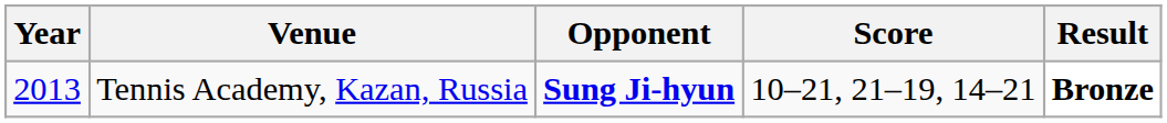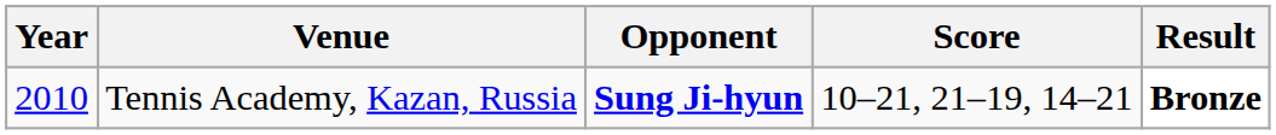Tennis Academy, Kazan, Russia | Year: 2013 -> 2010
